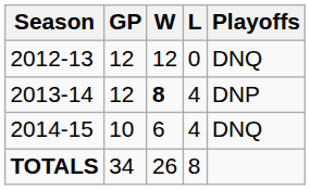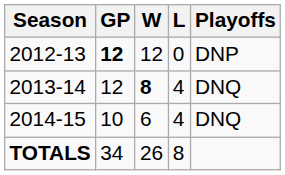2012-13 | GP: normal -> bold
2012-13 | Playoffs: DNQ -> DNP
2013-14 | Playoffs: DNP -> DNQ
